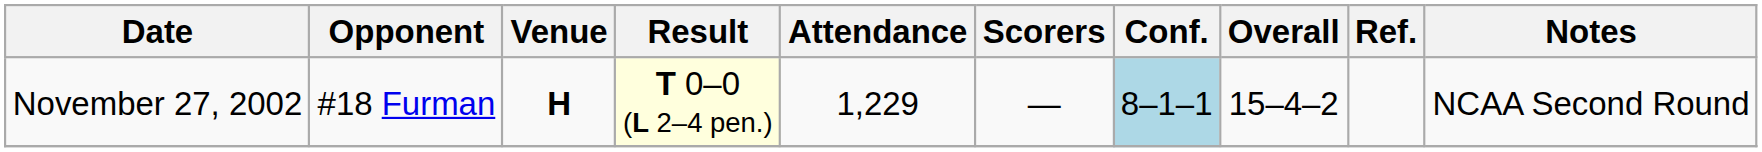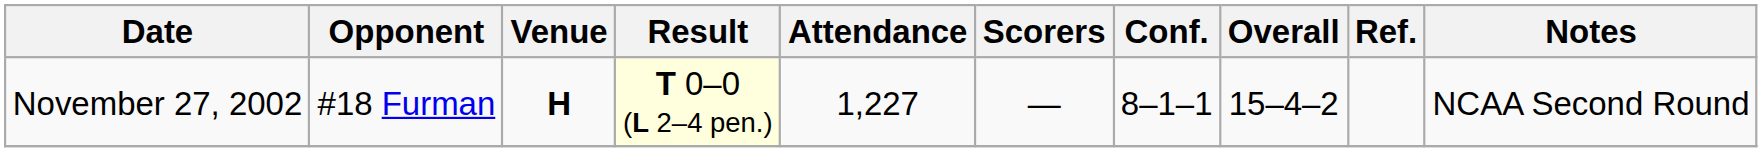November 27, 2002 | Attendance: 1,229 -> 1,227
November 27, 2002 | Conf.: lightblue background -> no background
